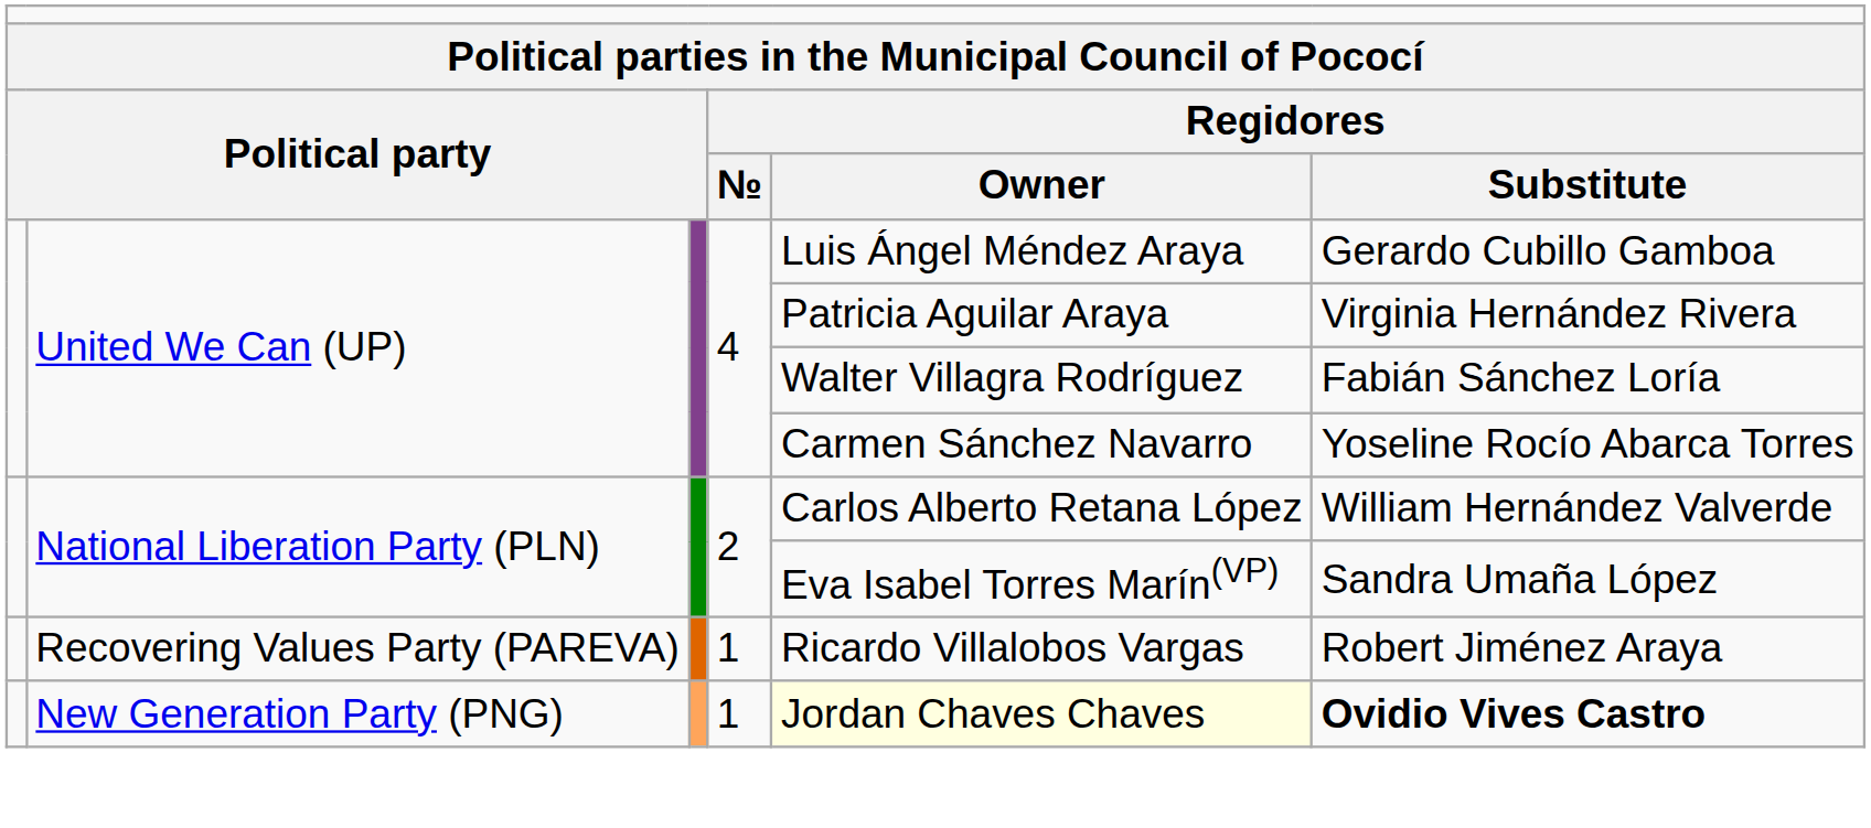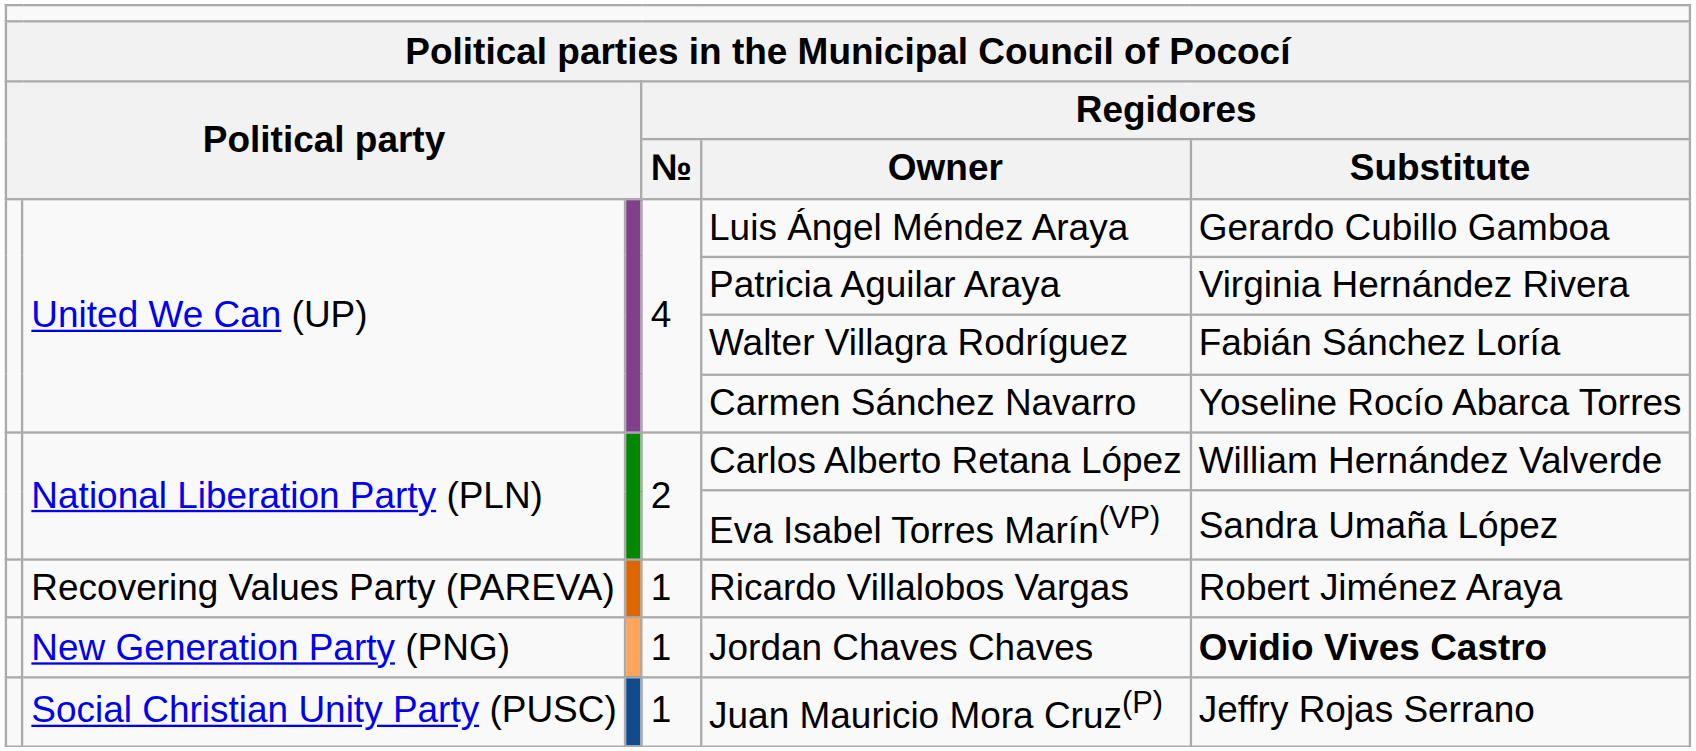New Generation Party (PNG) | column 5: lightyellow background -> no background
+ row: Social Christian Unity Party (PUSC) | 1 | Juan Mauricio Mora Cruz(P) | Jeffry Rojas Serrano
